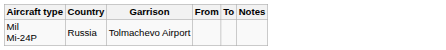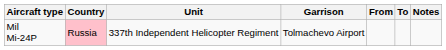+ column: Unit | 337th Independent Helicopter Regiment
Mil Mi-24P | Country: no background -> pink background
